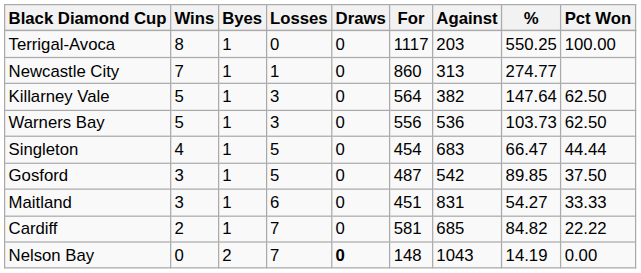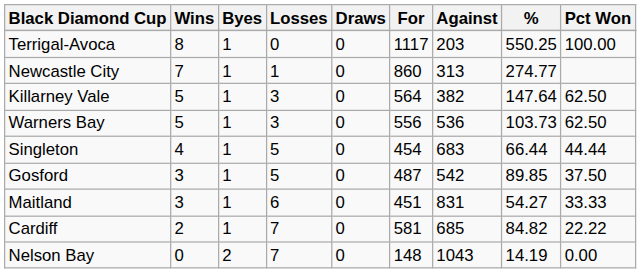Singleton | %: 66.47 -> 66.44
Nelson Bay | Draws: bold -> normal
